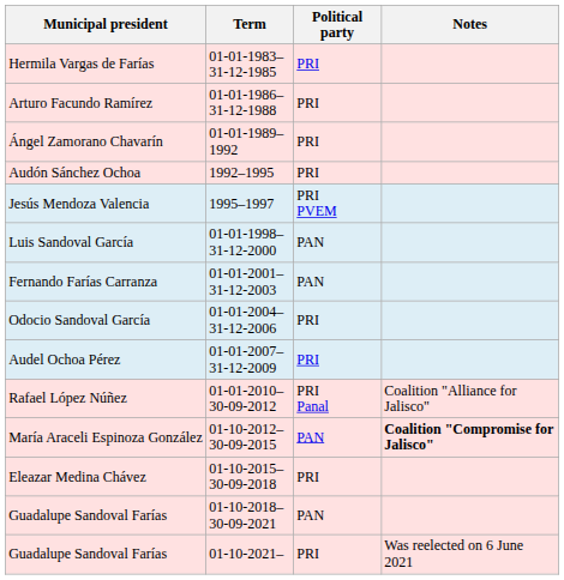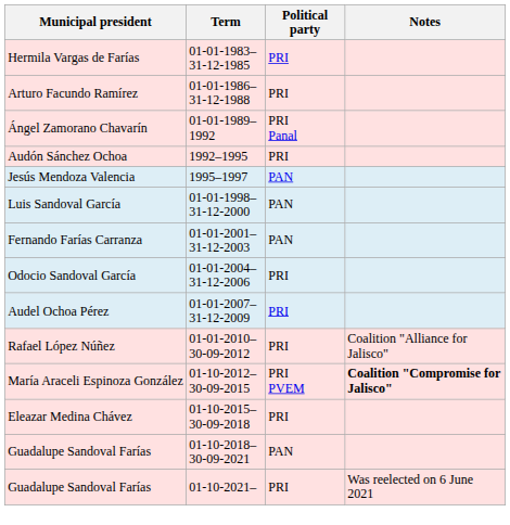Ángel Zamorano Chavarín | Political party: PRI -> PRI Panal
Jesús Mendoza Valencia | Political party: PRI PVEM -> PAN
Rafael López Núñez | Political party: PRI Panal -> PRI
María Araceli Espinoza González | Political party: PAN -> PRI PVEM
